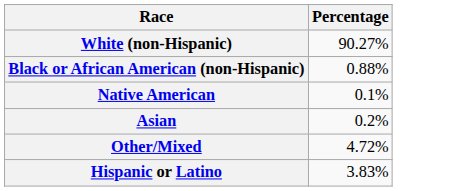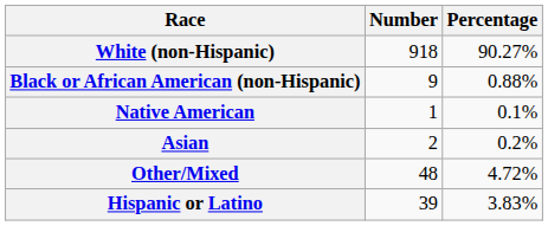+ column: Number | 918 | 9 | 1 | 2 | 48 | 39
